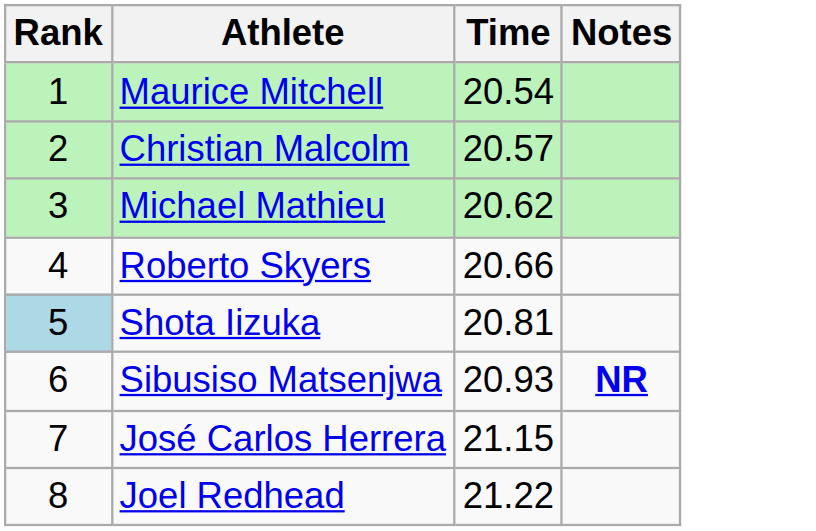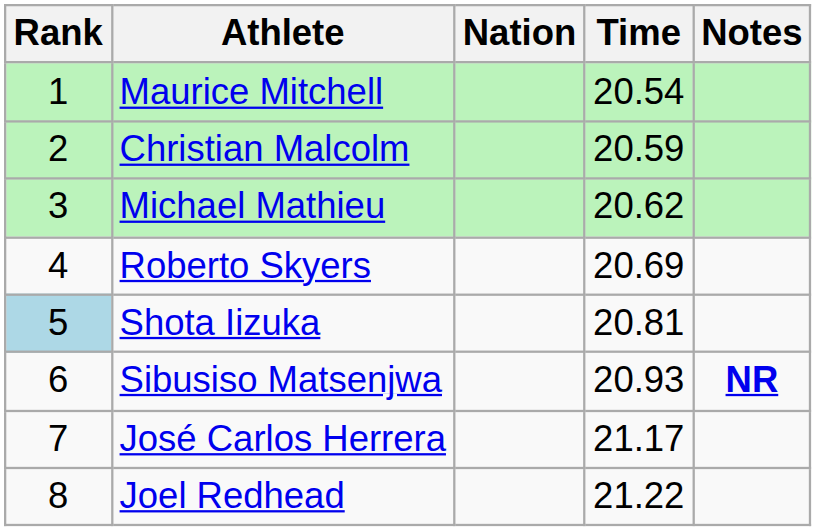+ column: Nation
Christian Malcolm | Time: 20.57 -> 20.59
Roberto Skyers | Time: 20.66 -> 20.69
José Carlos Herrera | Time: 21.15 -> 21.17
